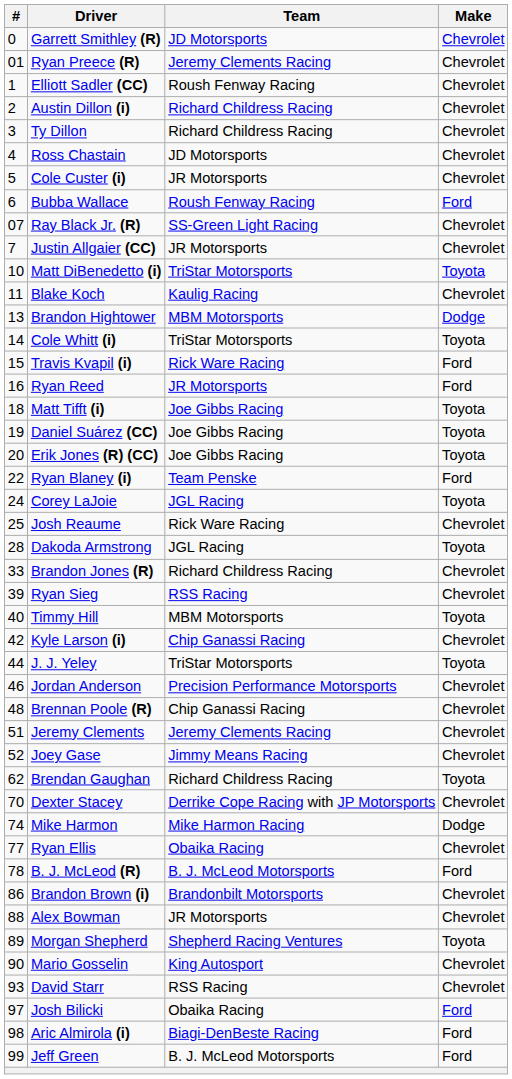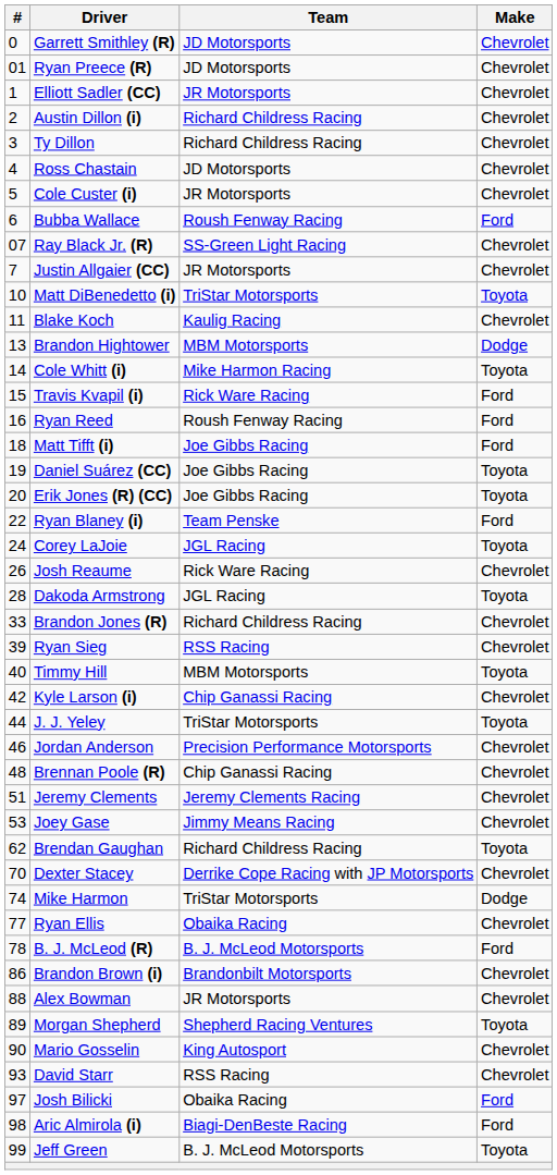Ryan Preece (R) | Team: Jeremy Clements Racing -> JD Motorsports
Elliott Sadler (CC) | Team: Roush Fenway Racing -> JR Motorsports
Cole Whitt (i) | Team: TriStar Motorsports -> Mike Harmon Racing
Ryan Reed | Team: JR Motorsports -> Roush Fenway Racing
Matt Tifft (i) | Make: Toyota -> Ford
Josh Reaume | #: 25 -> 26
Joey Gase | #: 52 -> 53
Mike Harmon | Team: Mike Harmon Racing -> TriStar Motorsports
Jeff Green | Make: Ford -> Toyota
